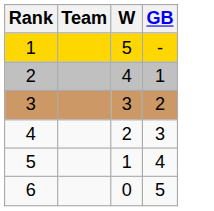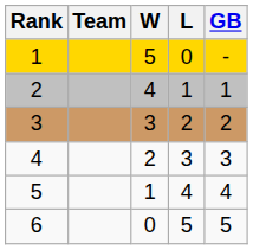+ column: L | 0 | 1 | 2 | 3 | 4 | 5
